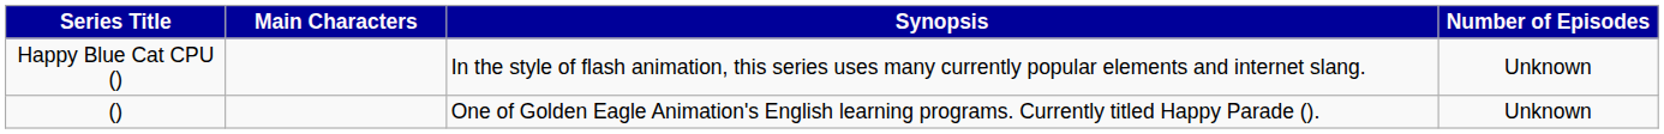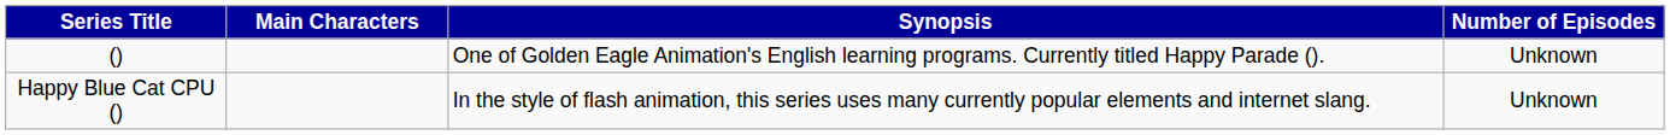rows swapped: () <-> Happy Blue Cat CPU ()
